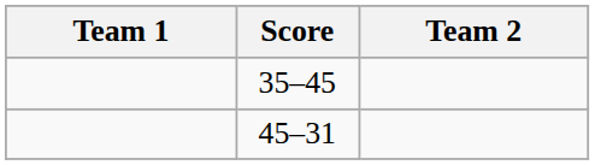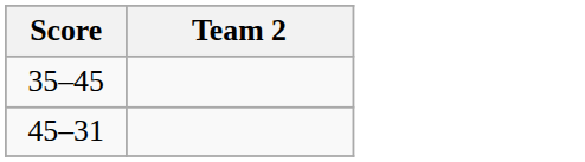- column: Team 1
